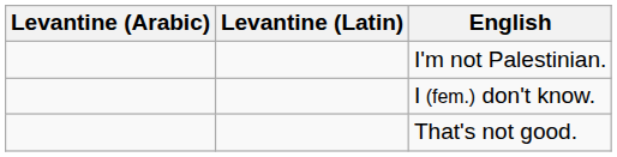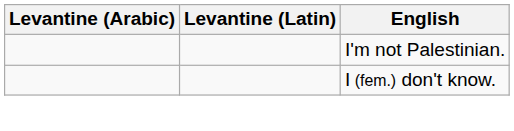- row: That's not good.
